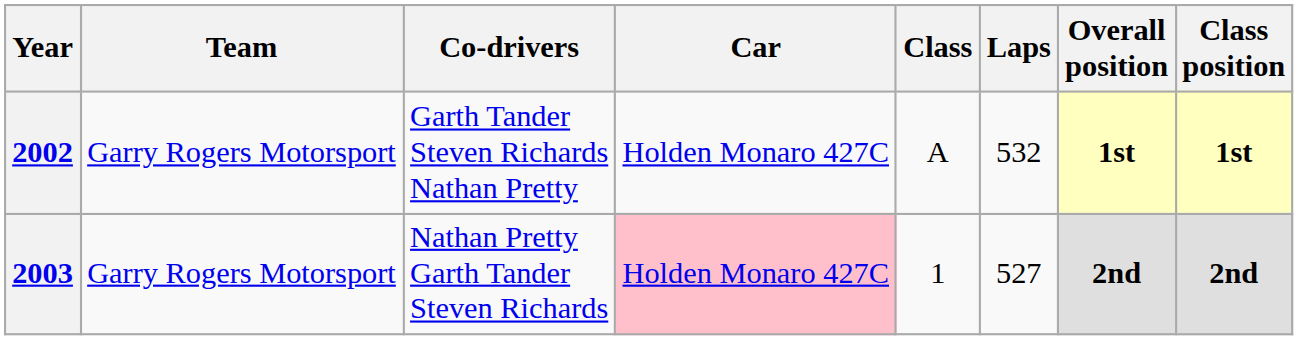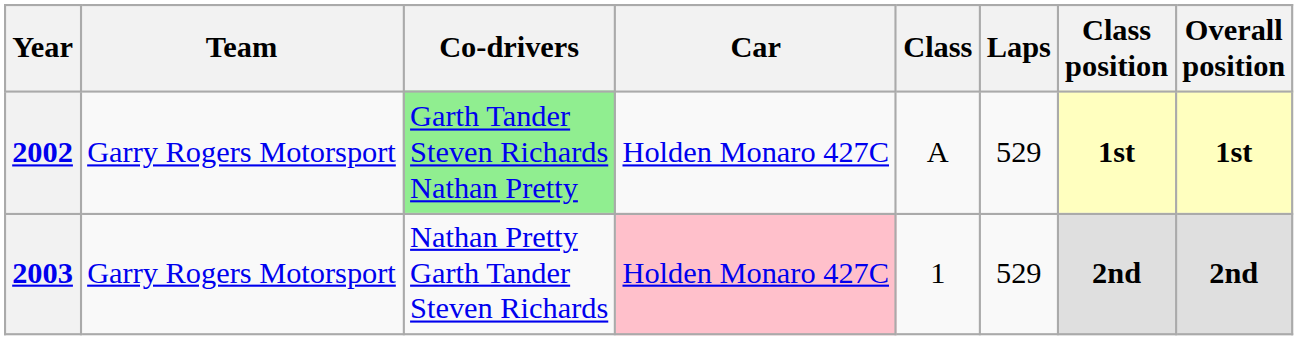columns swapped: Overall position <-> Class position
2002 | Co-drivers: no background -> lightgreen background
2002 | Laps: 532 -> 529
2003 | Laps: 527 -> 529
